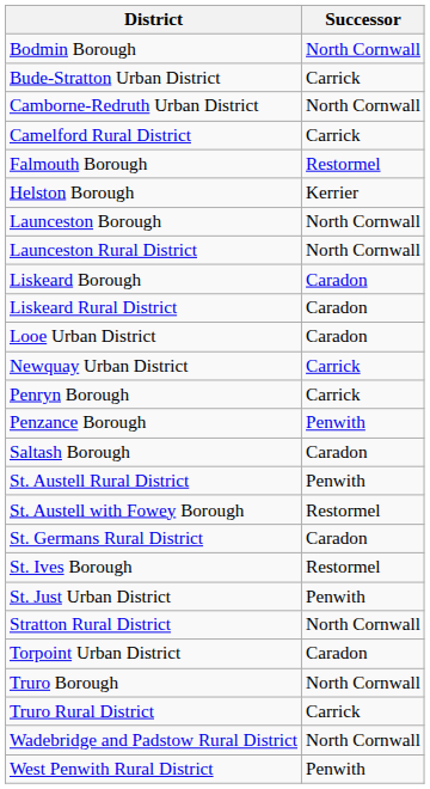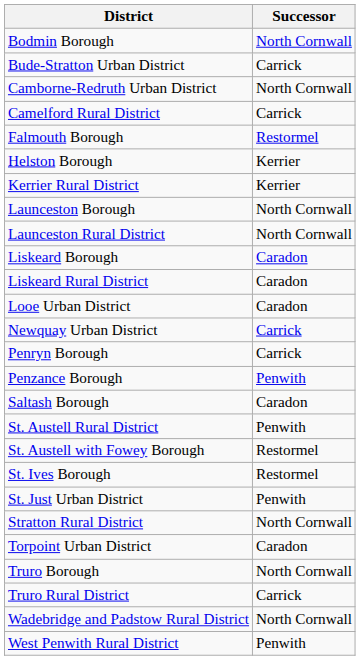+ row: Kerrier Rural District | Kerrier
- row: St. Germans Rural District | Caradon
